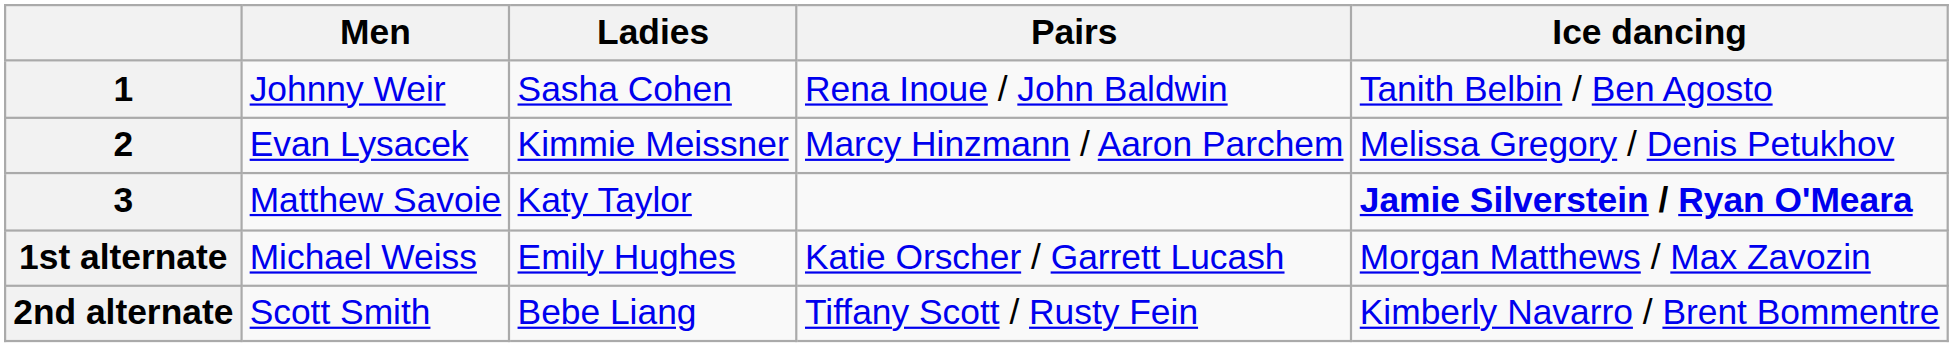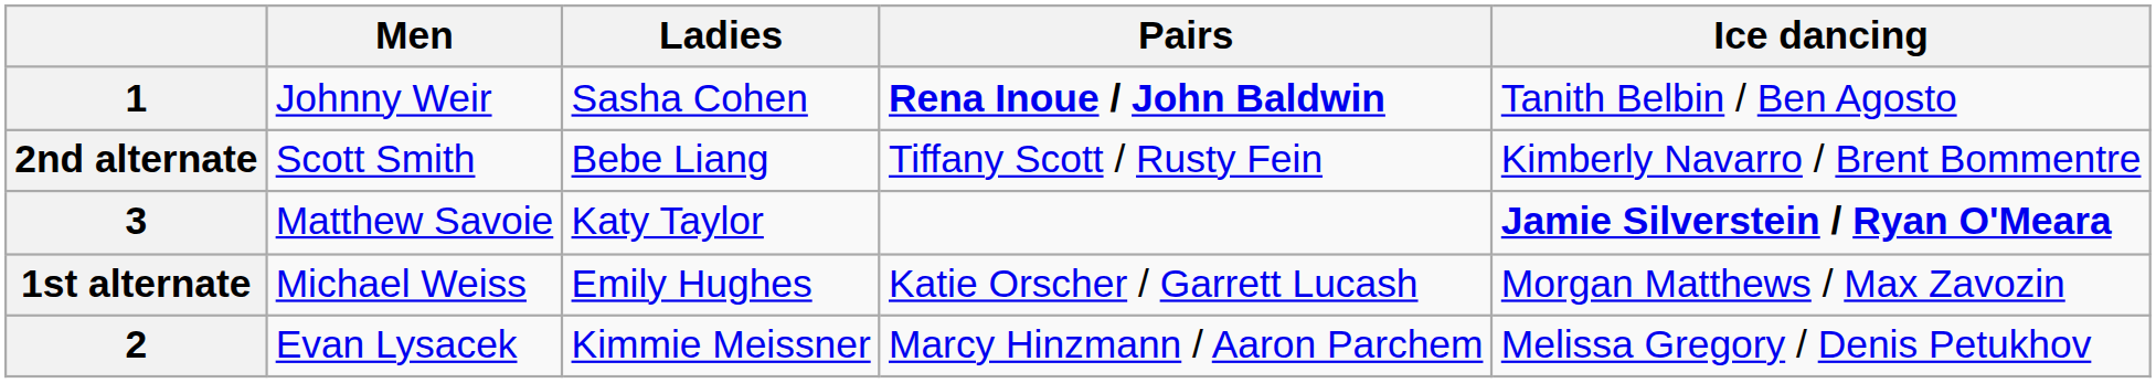1 | Pairs: normal -> bold
rows swapped: 2 <-> 2nd alternate
